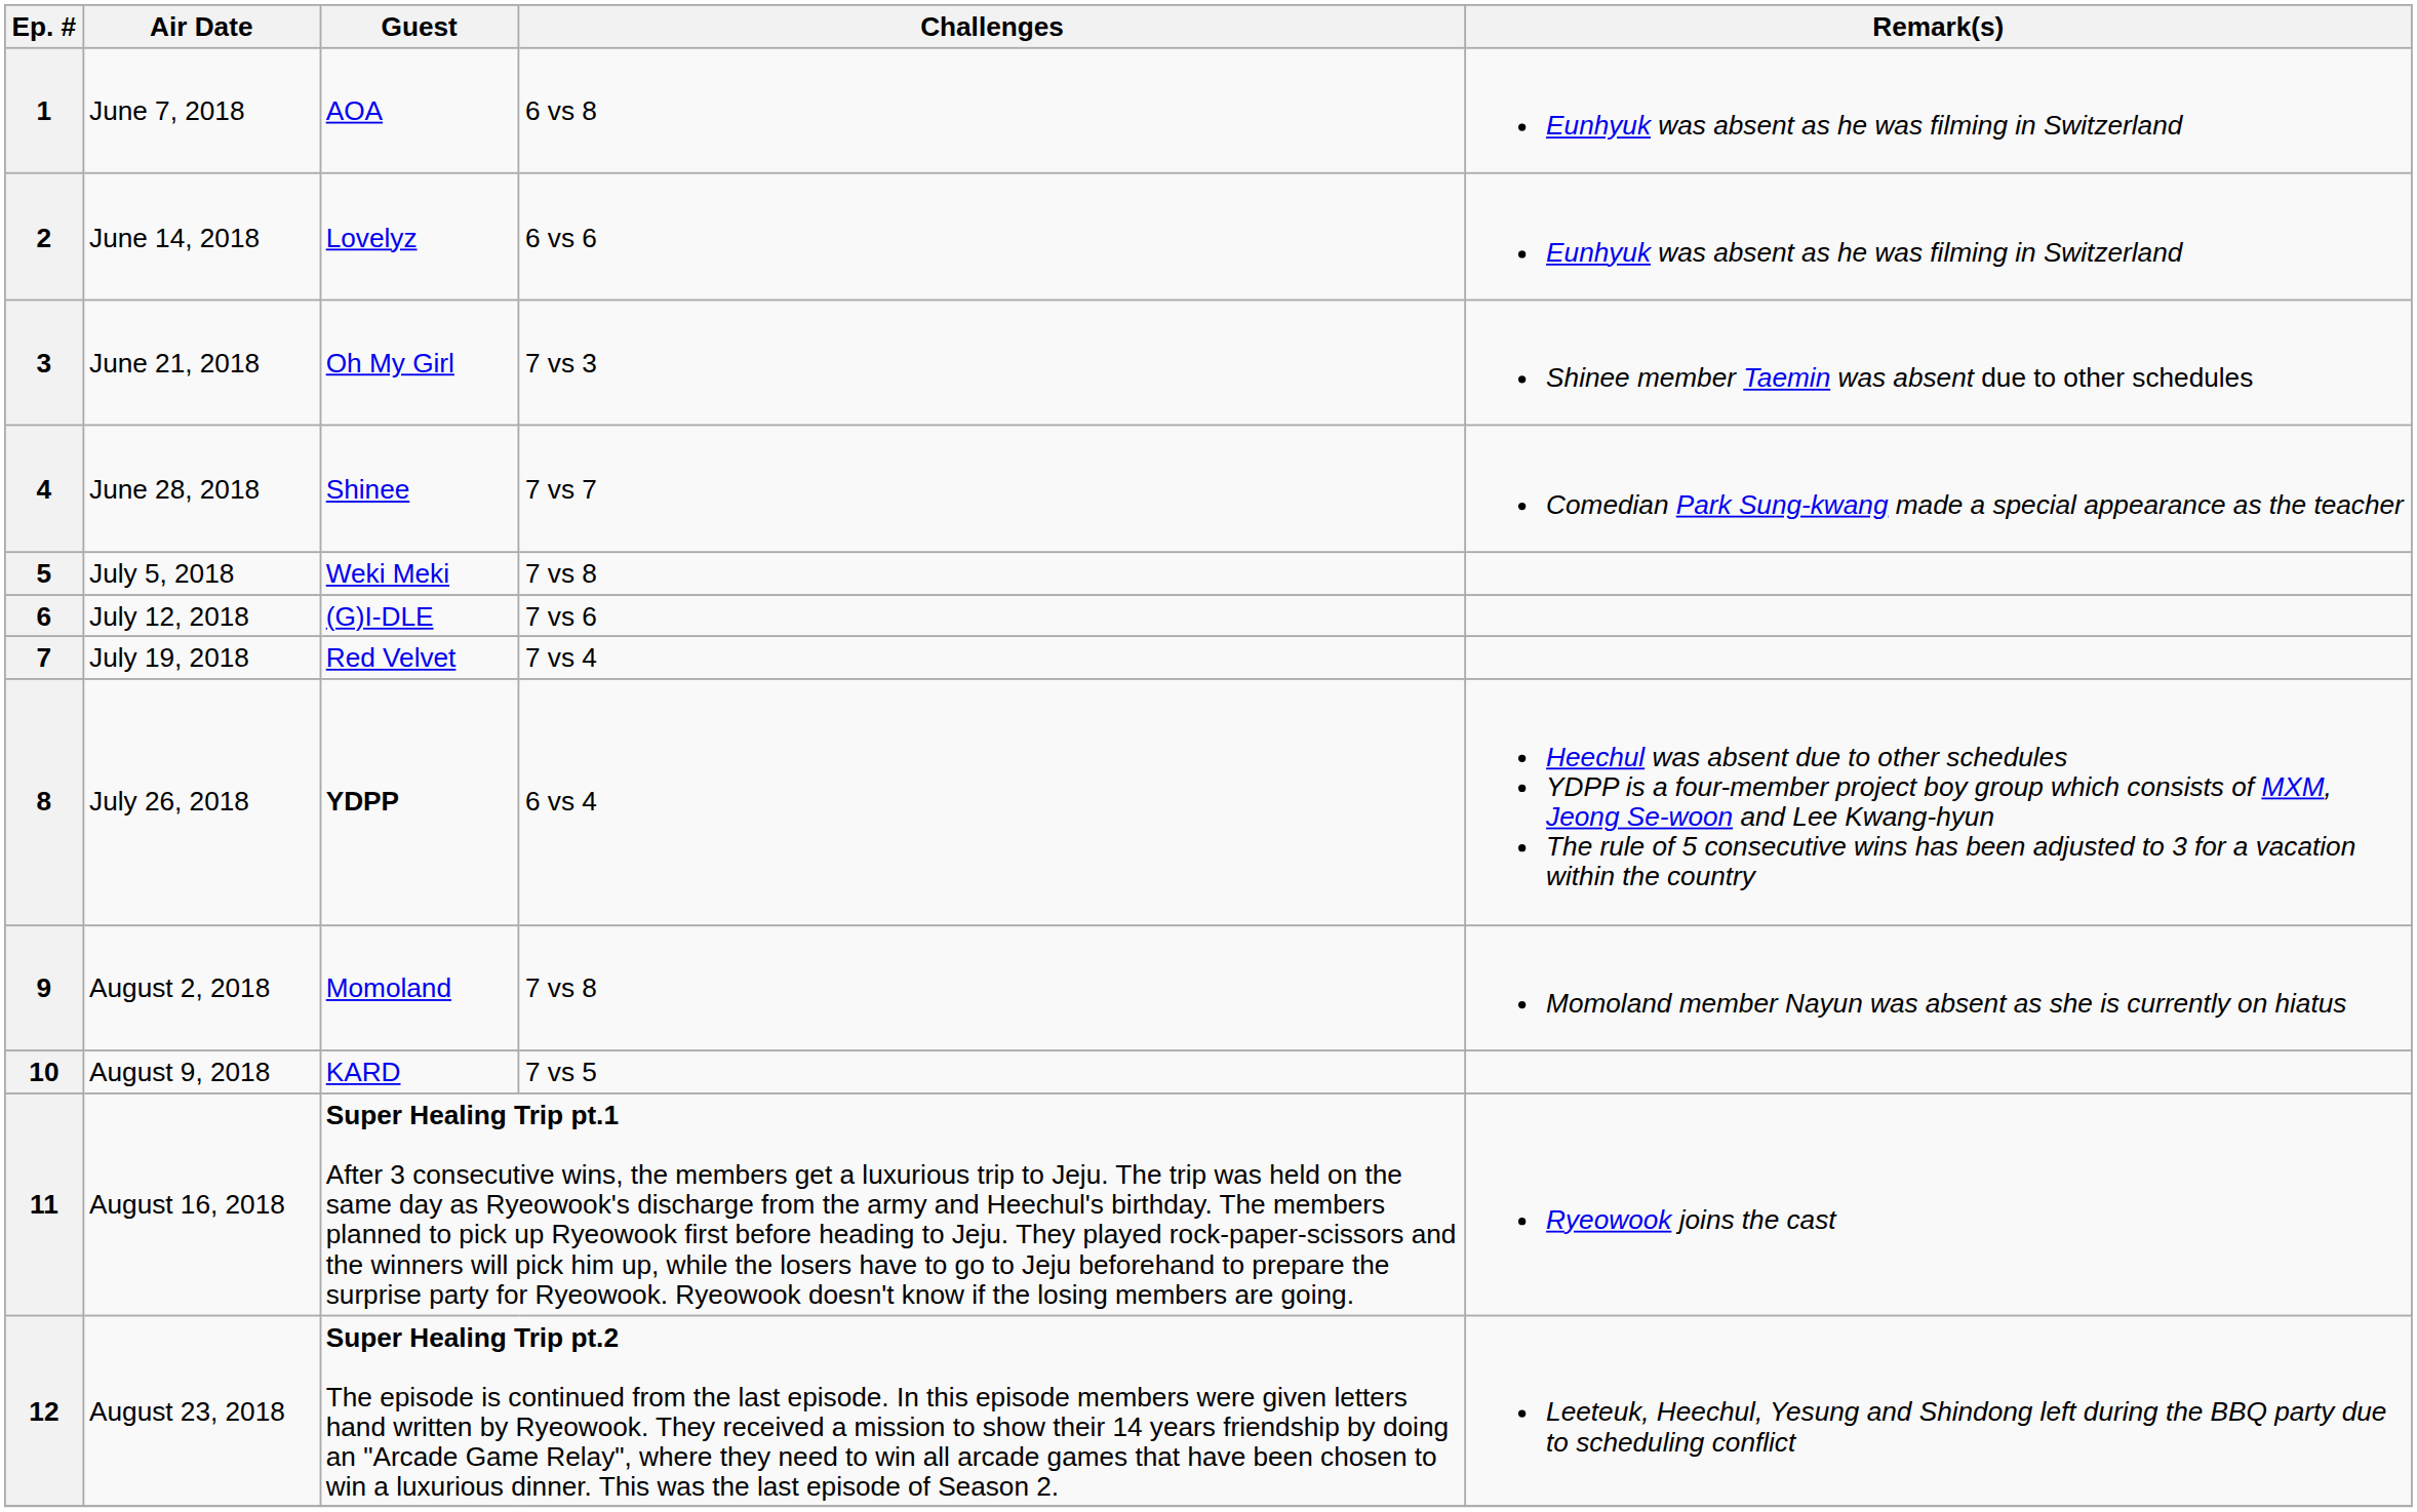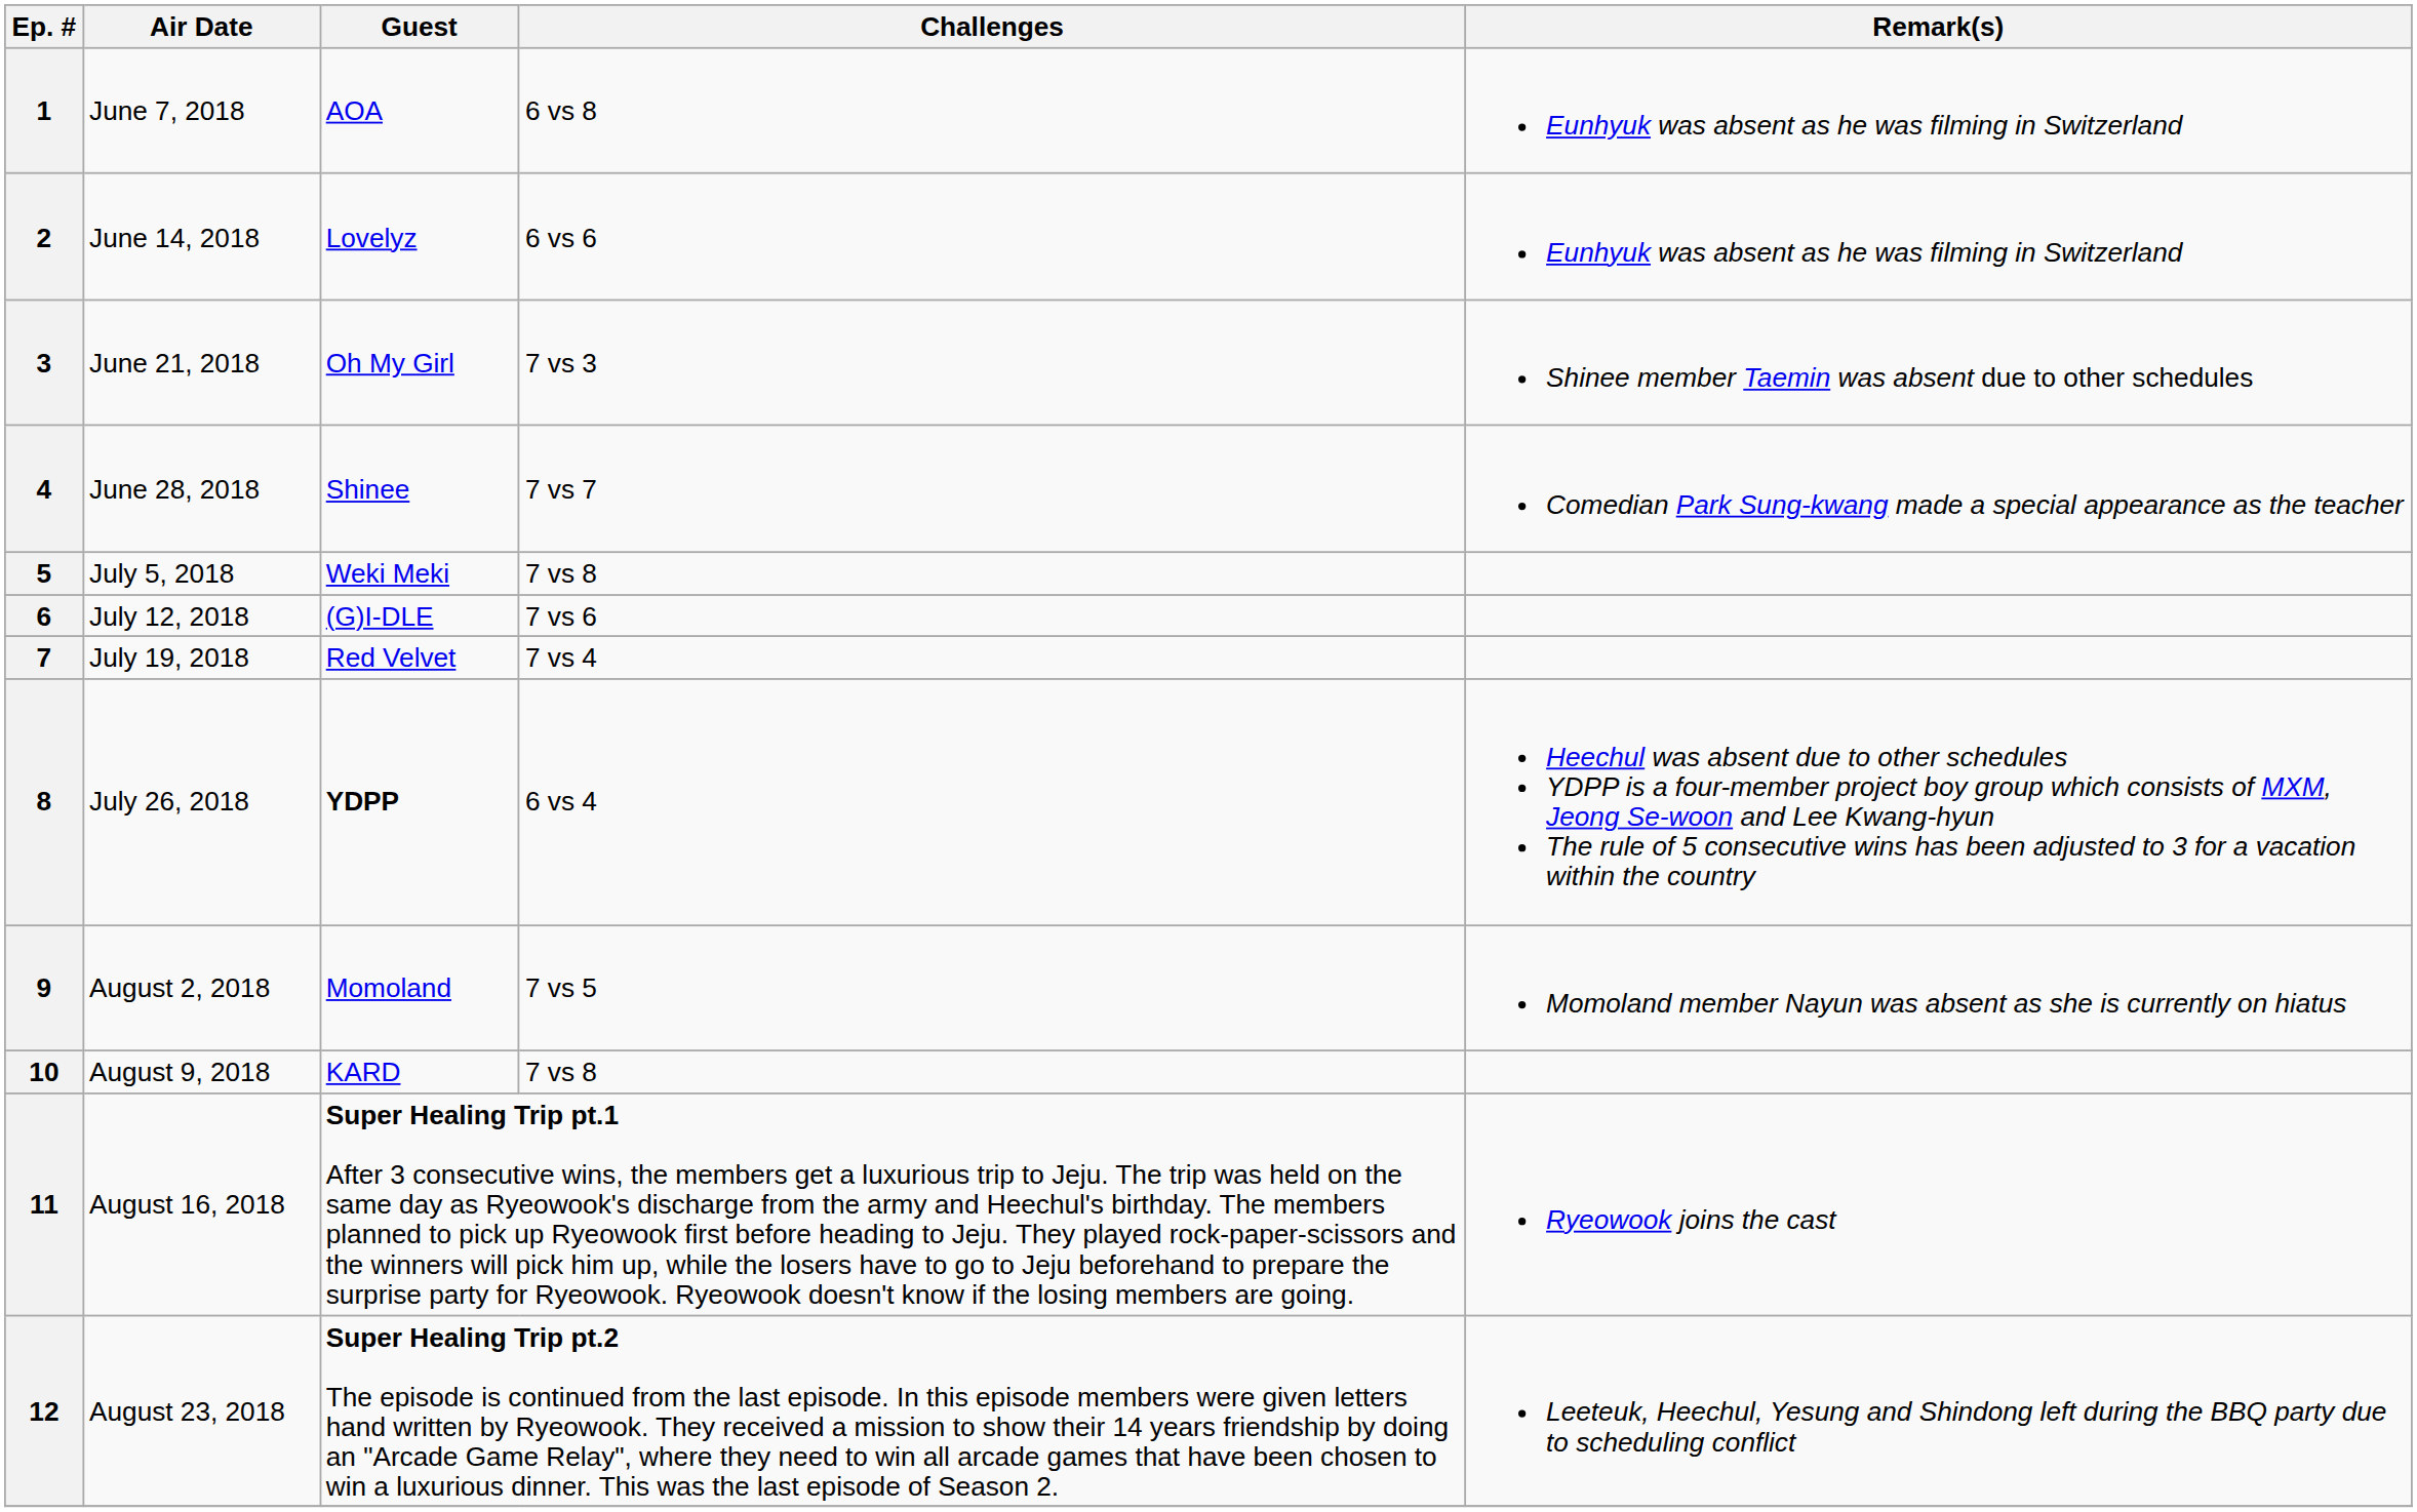9 | Challenges: 7 vs 8 -> 7 vs 5
10 | Challenges: 7 vs 5 -> 7 vs 8
